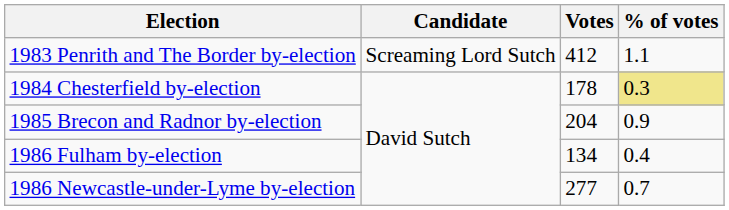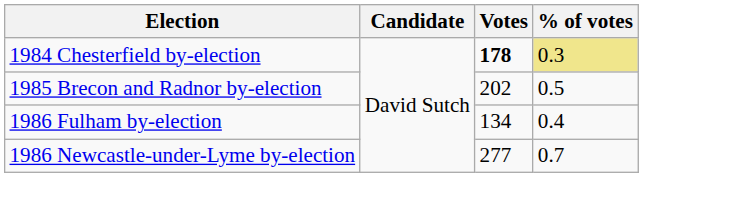- row: 1983 Penrith and The Border by-election | Screaming Lord Sutch | 412 | 1.1
1984 Chesterfield by-election | Votes: normal -> bold
1985 Brecon and Radnor by-election | Votes: 204 -> 202
1985 Brecon and Radnor by-election | % of votes: 0.9 -> 0.5
